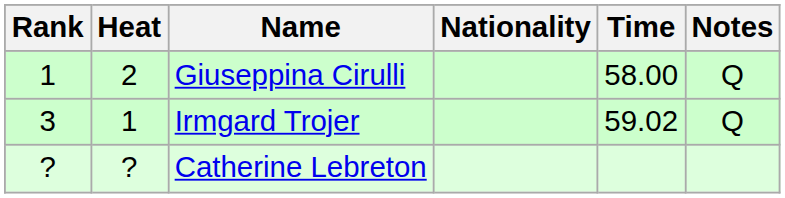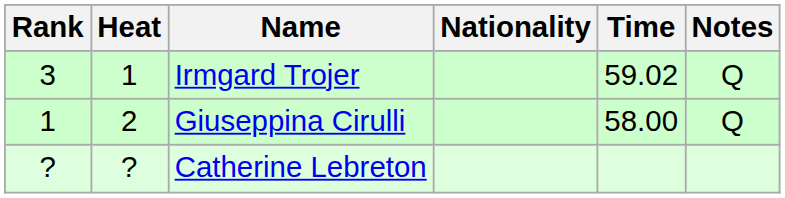rows swapped: Giuseppina Cirulli <-> Irmgard Trojer
